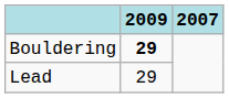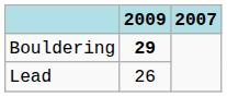Lead | 2009: 29 -> 26
